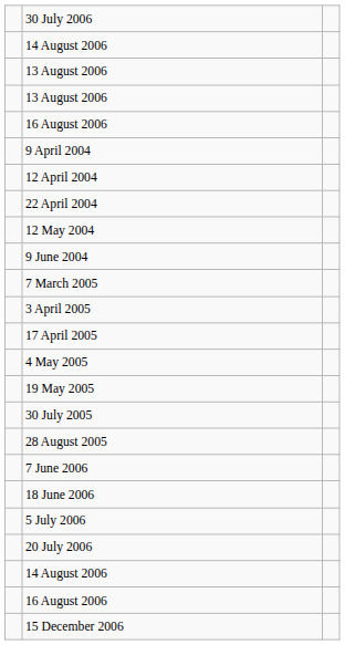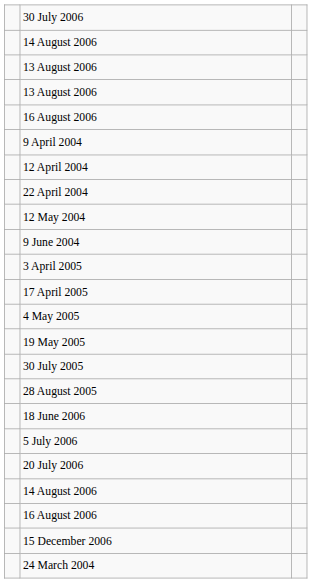- row: 7 March 2005
- row: 7 June 2006
+ row: 24 March 2004
